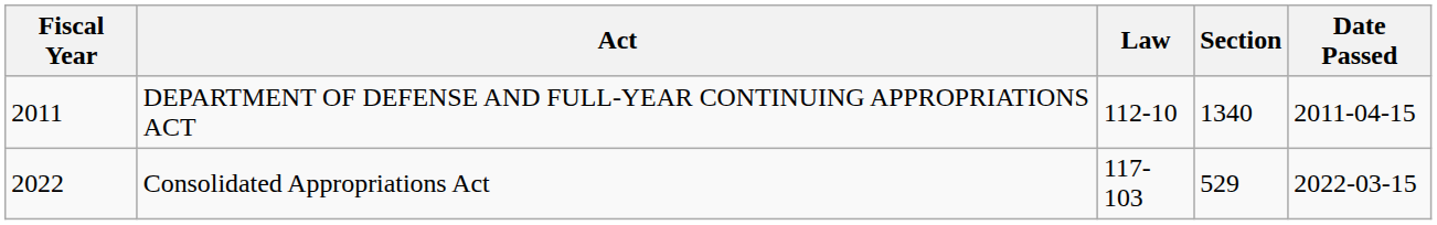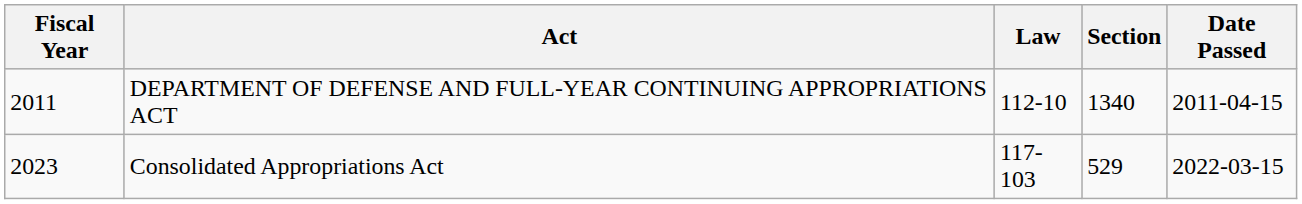Consolidated Appropriations Act | Fiscal Year: 2022 -> 2023
